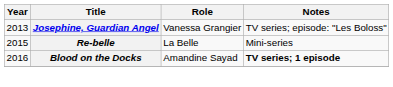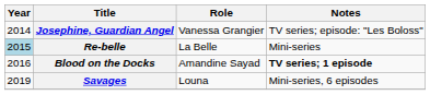Josephine, Guardian Angel | Year: 2013 -> 2014
Re-belle | Year: no background -> lightblue background
+ row: 2019 | Savages | Louna | Mini-series, 6 episodes
